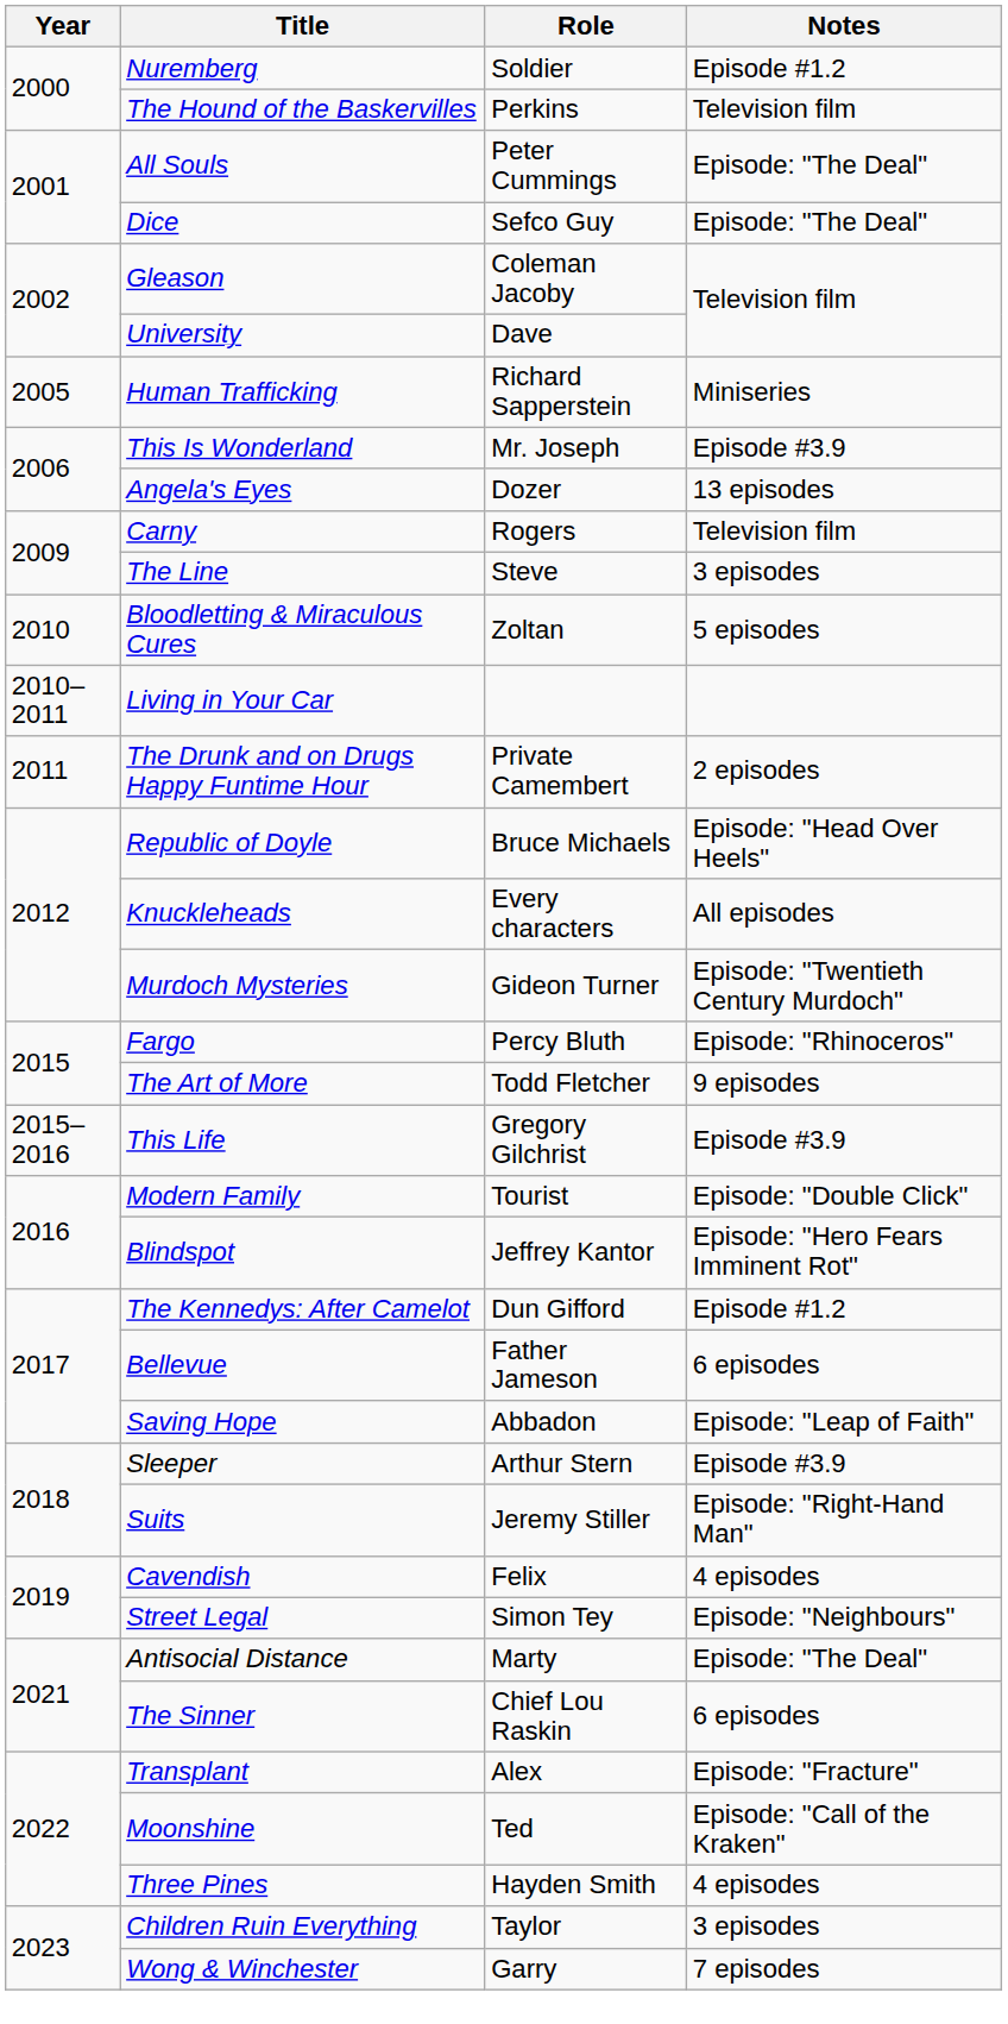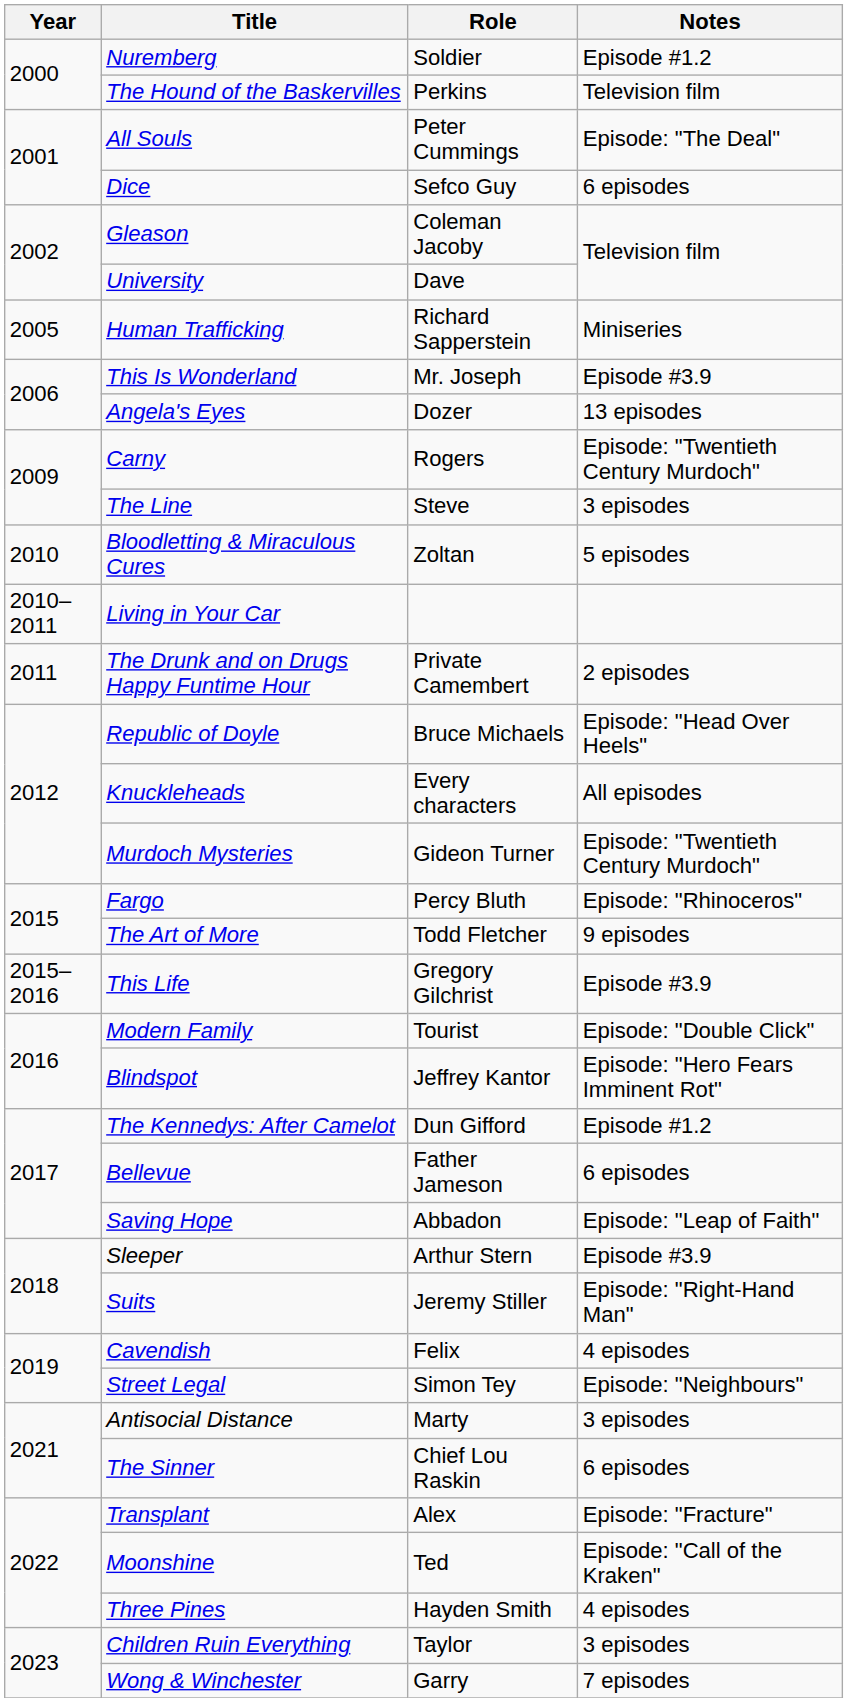Dice | Notes: Episode: "The Deal" -> 6 episodes
Carny | Notes: Television film -> Episode: "Twentieth Century Murdoch"
Antisocial Distance | Notes: Episode: "The Deal" -> 3 episodes
